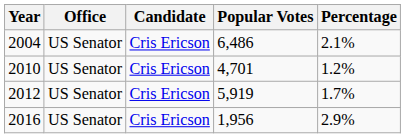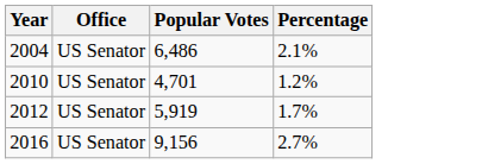- column: Candidate | Cris Ericson | Cris Ericson | Cris Ericson | Cris Ericson
2016 | Popular Votes: 1,956 -> 9,156
2016 | Percentage: 2.9% -> 2.7%
